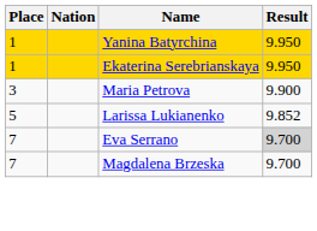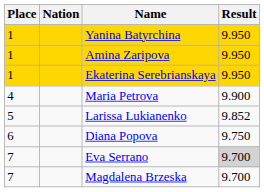+ row: 1 | Amina Zaripova | 9.950
Maria Petrova | Place: 3 -> 4
+ row: 6 | Diana Popova | 9.750
